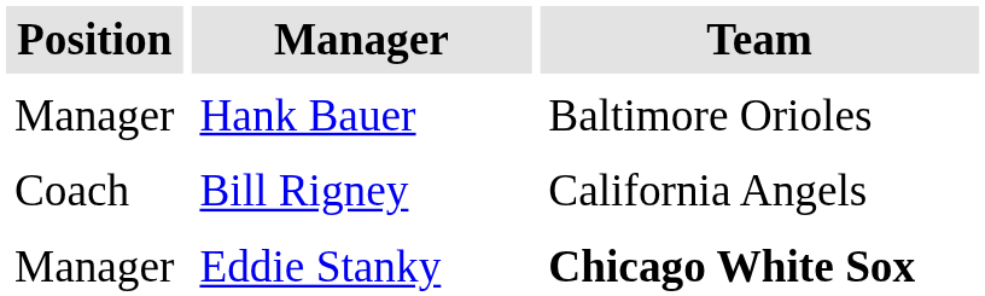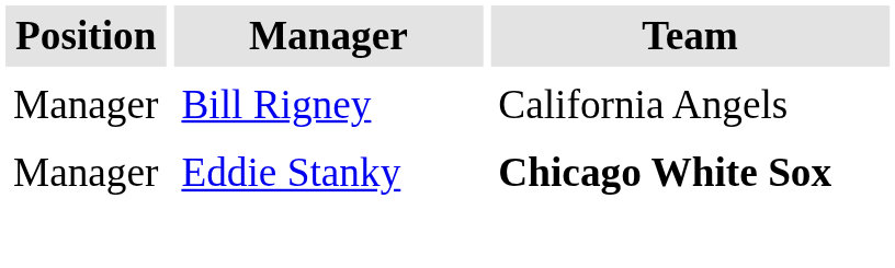- row: Manager | Hank Bauer | Baltimore Orioles
Bill Rigney | Position: Coach -> Manager
